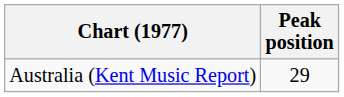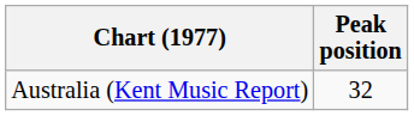Australia (Kent Music Report) | Peak position: 29 -> 32
